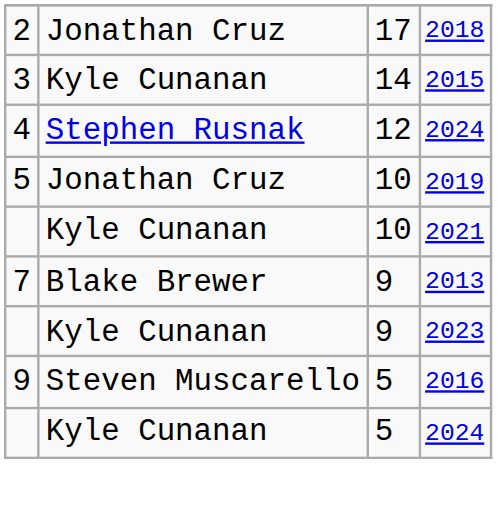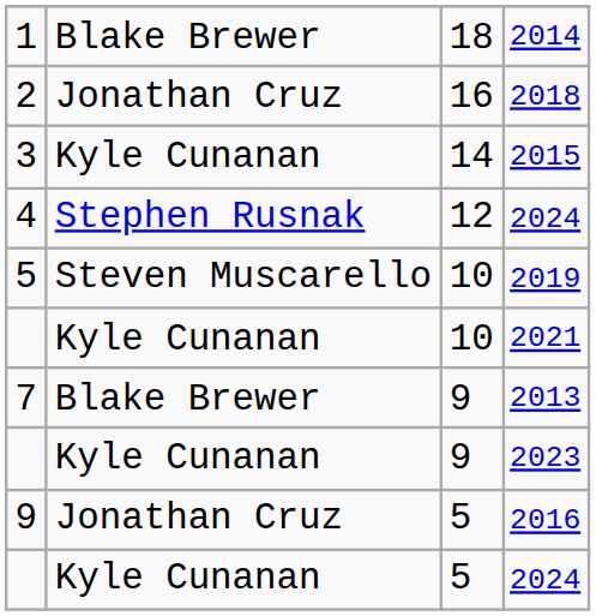+ row: 1 | Blake Brewer | 18 | 2014
2018 | column 3: 17 -> 16
2019 | column 2: Jonathan Cruz -> Steven Muscarello
2016 | column 2: Steven Muscarello -> Jonathan Cruz
